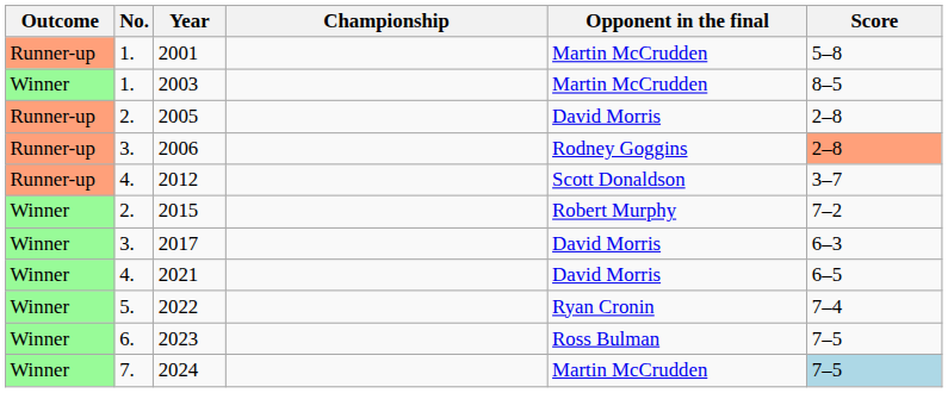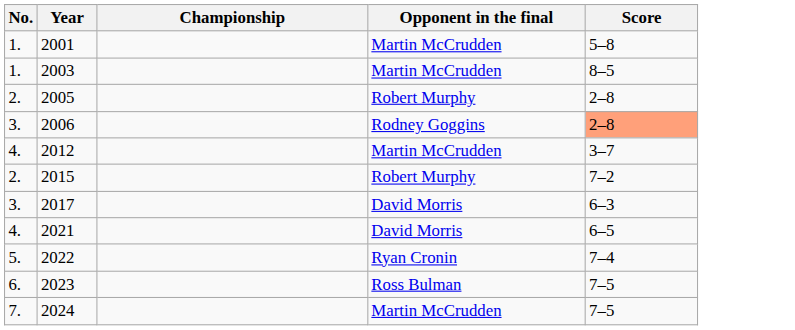- column: Outcome | Runner-up | Winner | Runner-up | Runner-up | Runner-up | Winner | Winner | Winner | Winner | Winner | Winner
2005 | Opponent in the final: David Morris -> Robert Murphy
2012 | Opponent in the final: Scott Donaldson -> Martin McCrudden
2024 | Score: lightblue background -> no background
